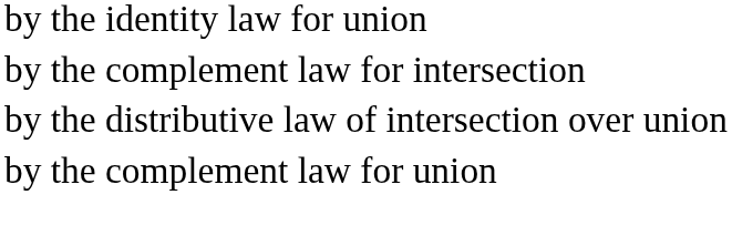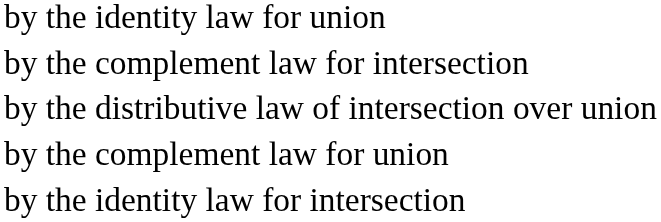+ row: by the identity law for intersection
